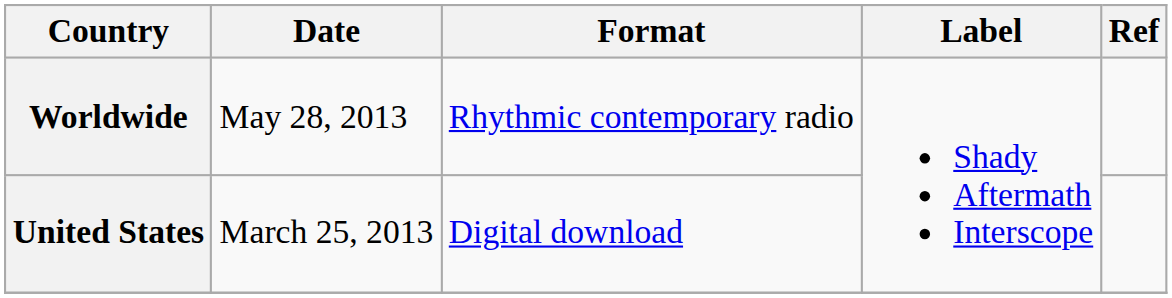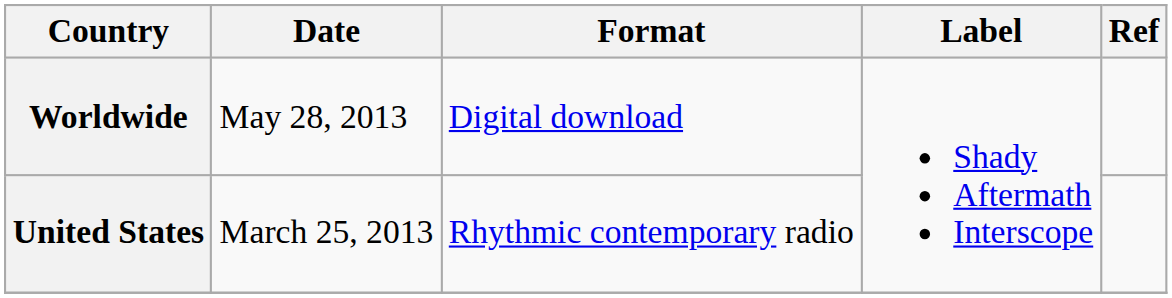Worldwide | Format: Rhythmic contemporary radio -> Digital download
United States | Format: Digital download -> Rhythmic contemporary radio
